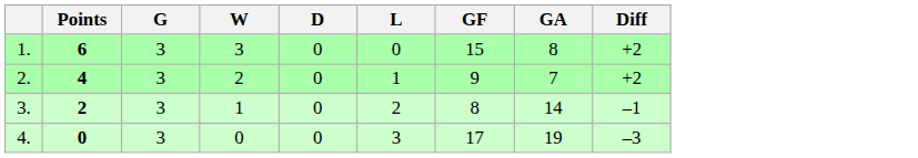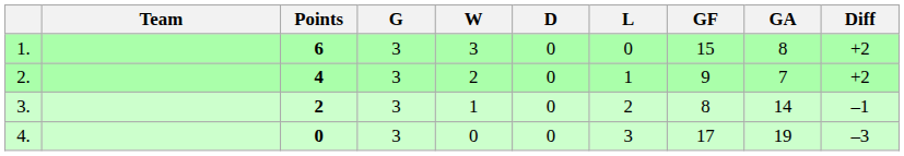+ column: Team
